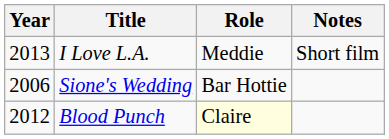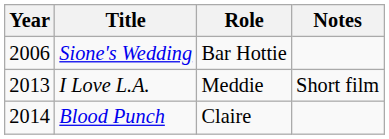rows swapped: Sione's Wedding <-> I Love L.A.
Blood Punch | Year: 2012 -> 2014
Blood Punch | Role: lightyellow background -> no background
